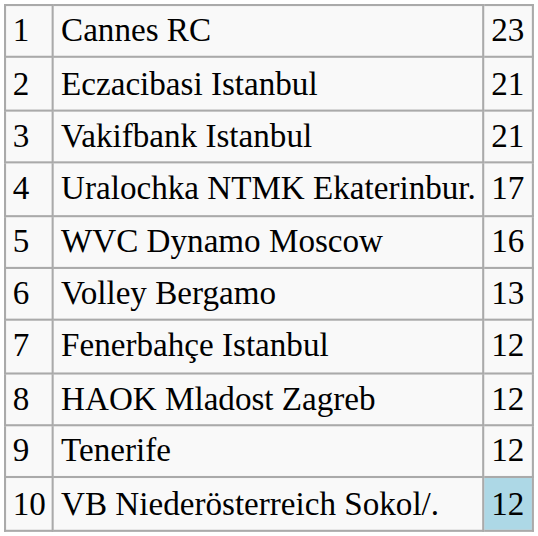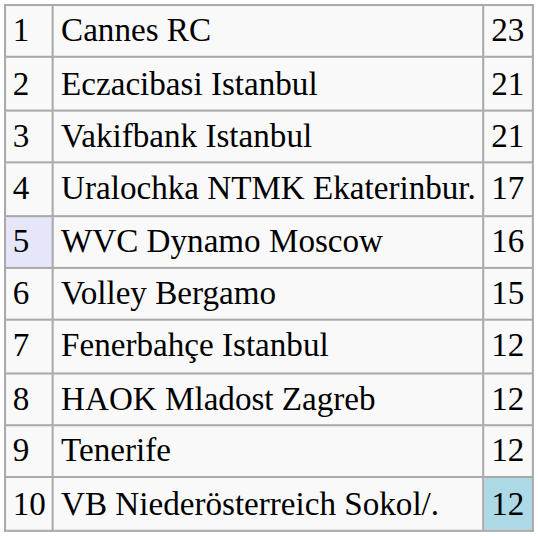WVC Dynamo Moscow | column 1: no background -> lavender background
Volley Bergamo | column 3: 13 -> 15
